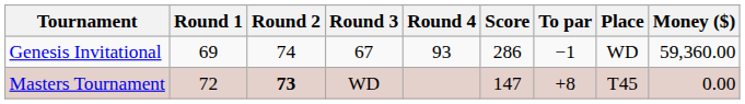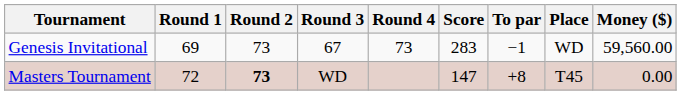Genesis Invitational | Round 2: 74 -> 73
Genesis Invitational | Round 4: 93 -> 73
Genesis Invitational | Score: 286 -> 283
Genesis Invitational | Money ($): 59,360.00 -> 59,560.00
